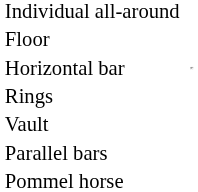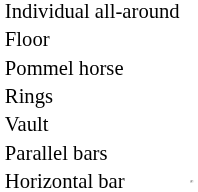rows swapped: Pommel horse <-> Horizontal bar
